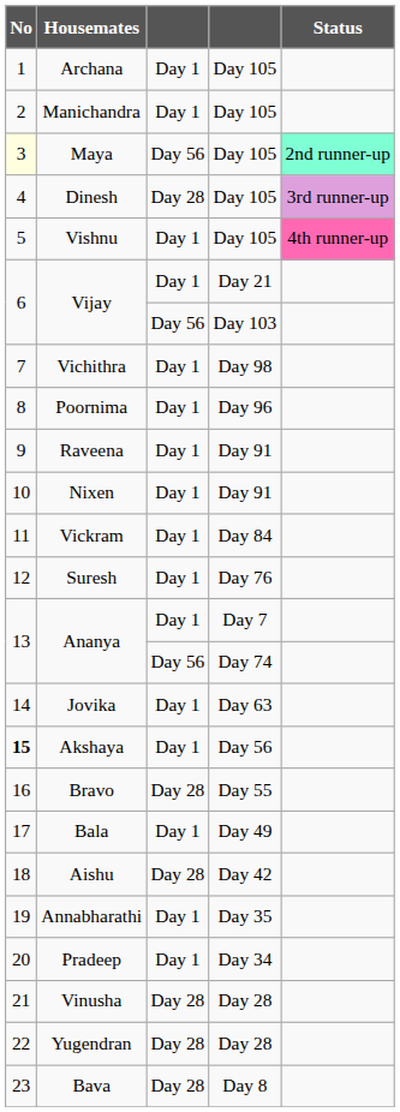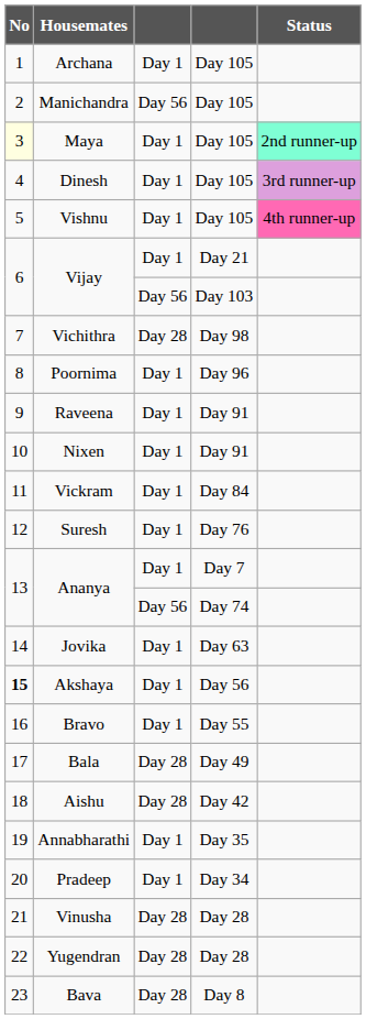Manichandra | column 3: Day 1 -> Day 56
Maya | column 3: Day 56 -> Day 1
Dinesh | column 3: Day 28 -> Day 1
Vichithra | column 3: Day 1 -> Day 28
Bravo | column 3: Day 28 -> Day 1
Bala | column 3: Day 1 -> Day 28
